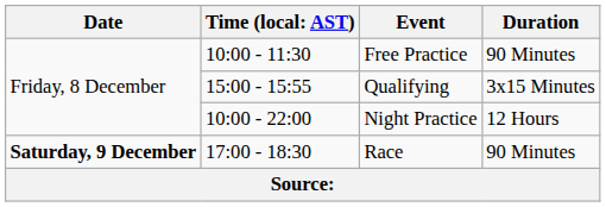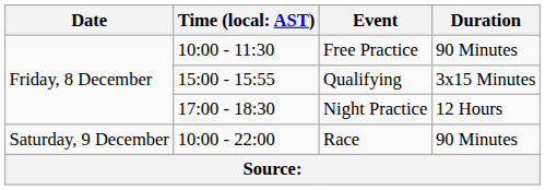Night Practice | column 2: 10:00 - 22:00 -> 17:00 - 18:30
Race | Date: bold -> normal
Race | column 2: 17:00 - 18:30 -> 10:00 - 22:00
